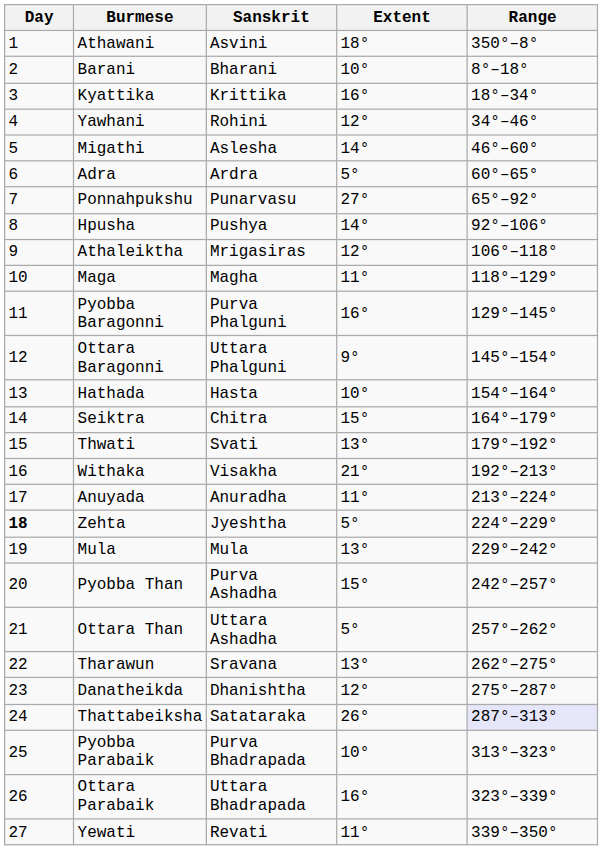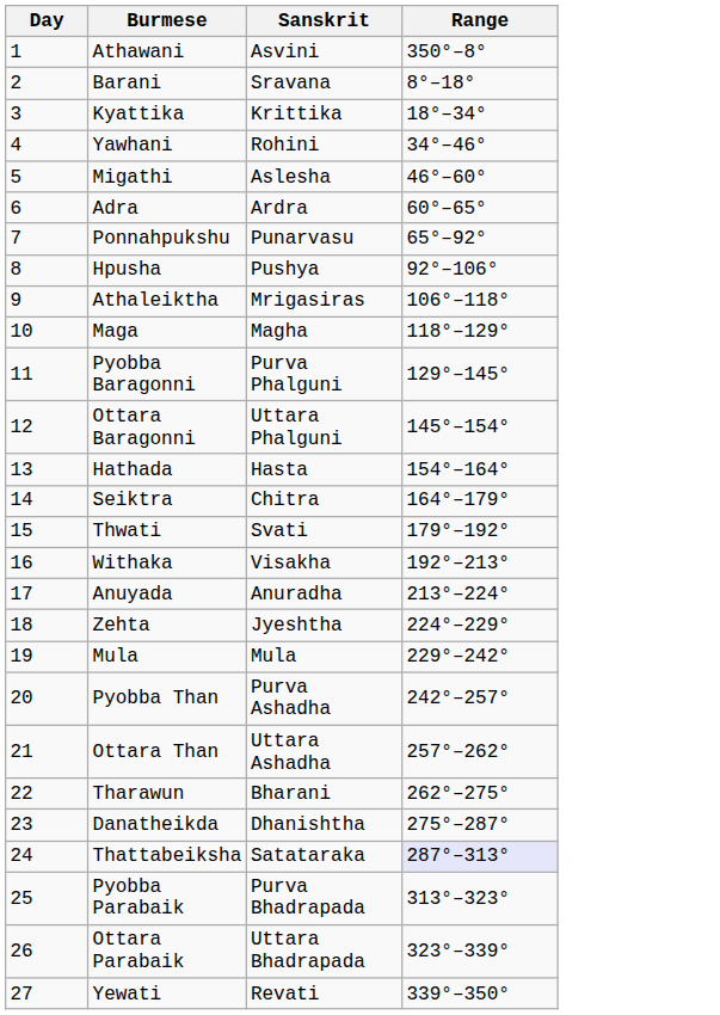- column: Extent | 18° | 10° | 16° | 12° | 14° | 5° | 27° | 14° | 12° | 11° | 16° | 9° | 10° | 15° | 13° | 21° | 11° | 5° | 13° | 15° | 5° | 13° | 12° | 26° | 10° | 16° | 11°
Barani | Sanskrit: Bharani -> Sravana
Zehta | Day: bold -> normal
Tharawun | Sanskrit: Sravana -> Bharani
